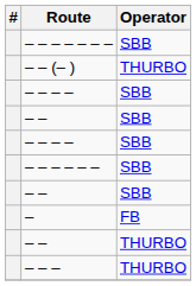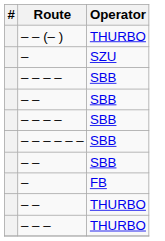- row: – – – – – – – | SBB
+ row: – | SZU
